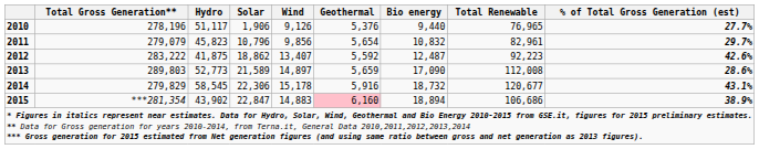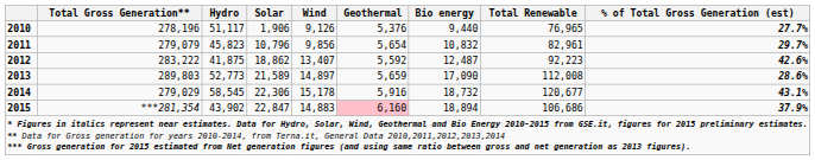2014 | Total Gross Generation**: 279,829 -> 279,029
2015 | % of Total Gross Generation (est): 38.9% -> 37.9%
